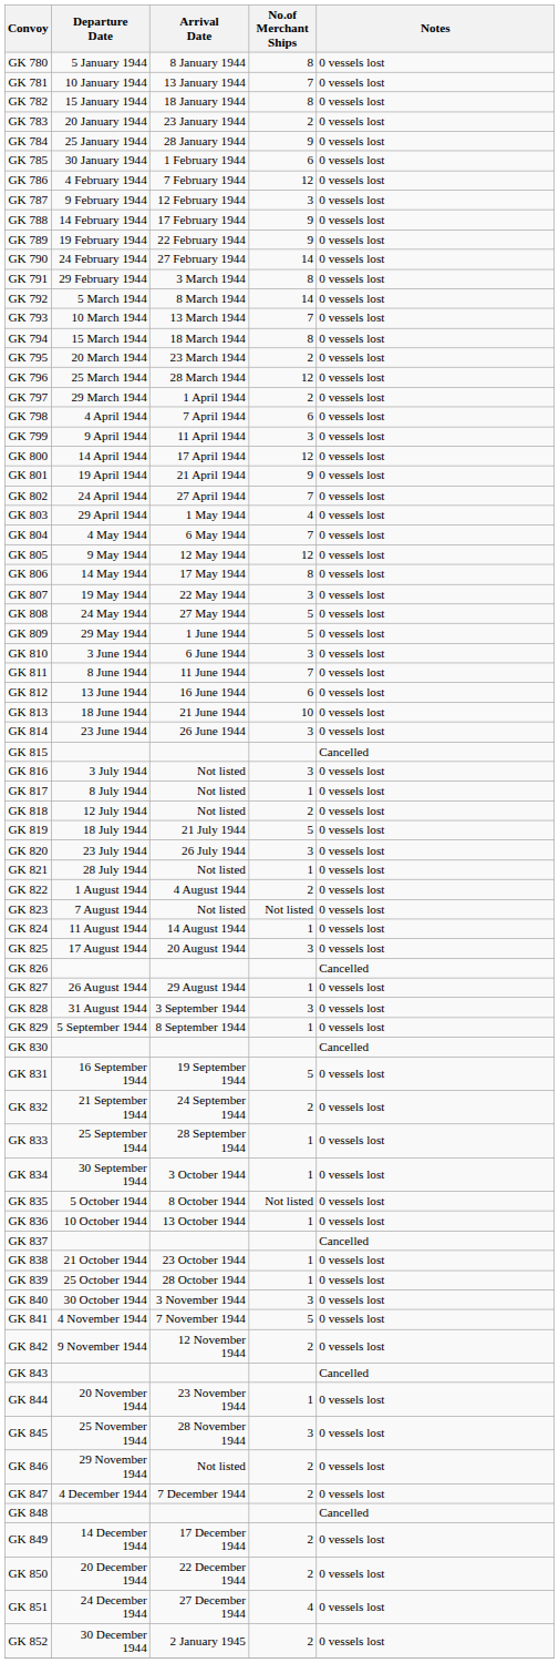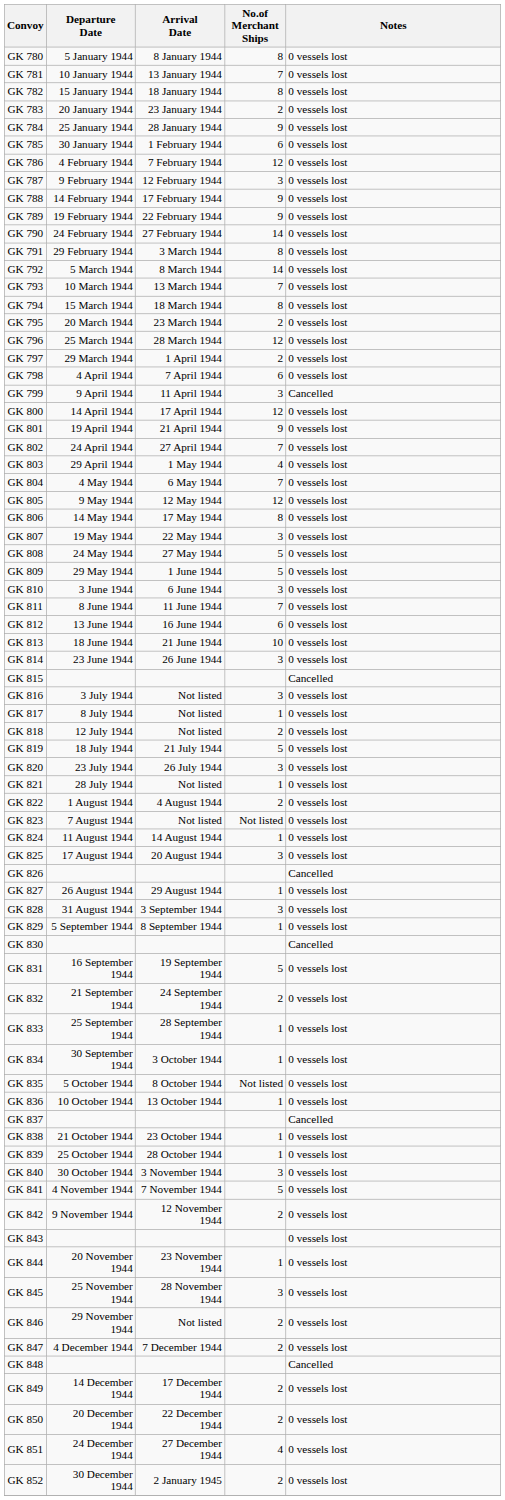GK 799 | Notes: 0 vessels lost -> Cancelled
GK 843 | Notes: Cancelled -> 0 vessels lost
